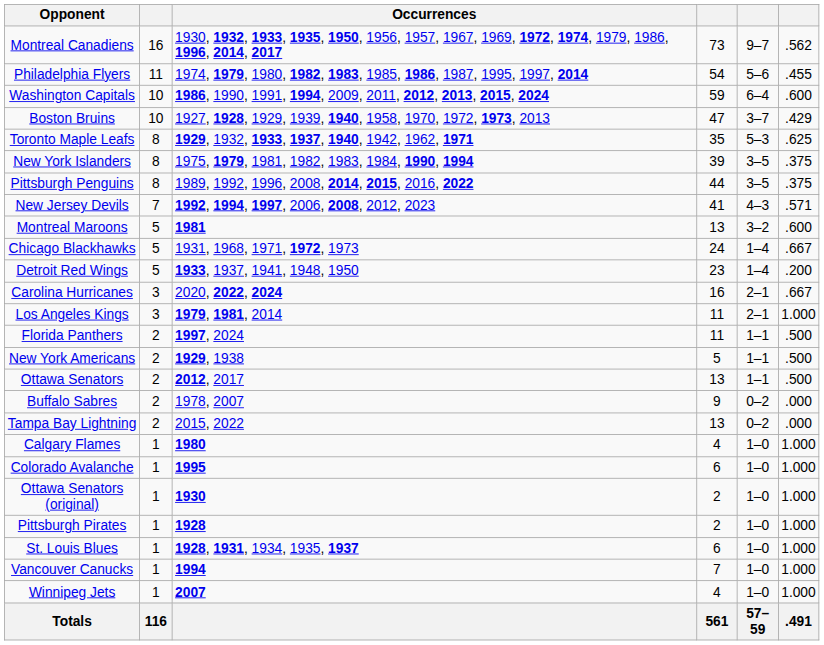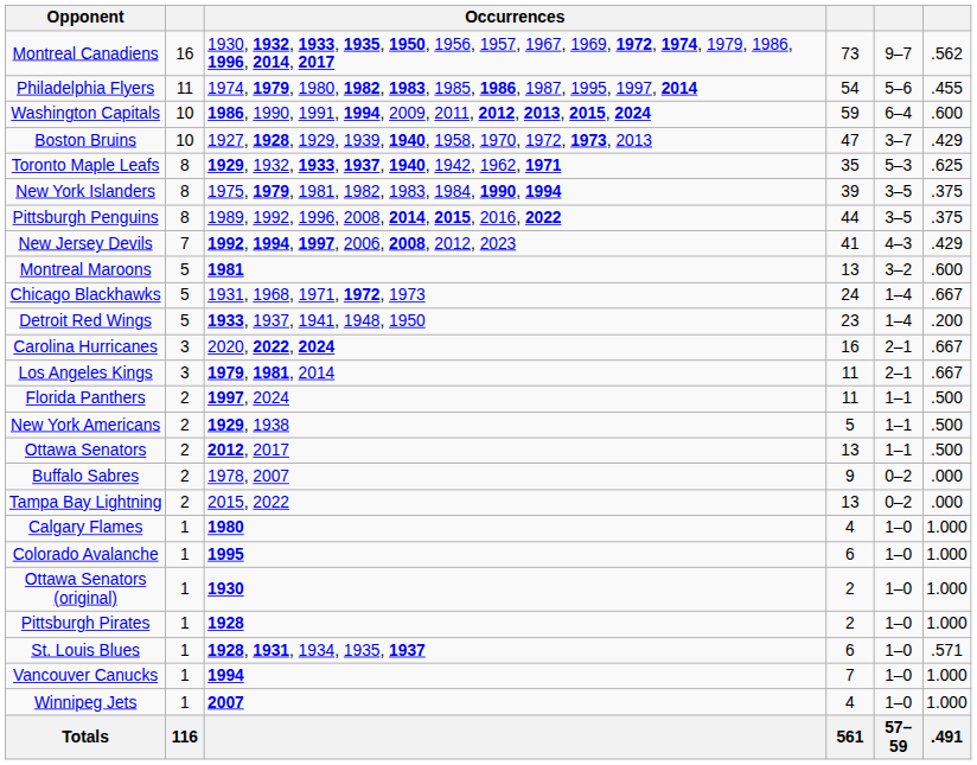New Jersey Devils | column 6: .571 -> .429
Los Angeles Kings | column 6: 1.000 -> .667
St. Louis Blues | column 6: 1.000 -> .571
